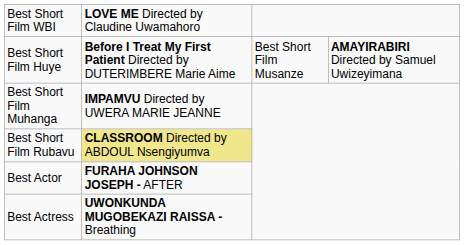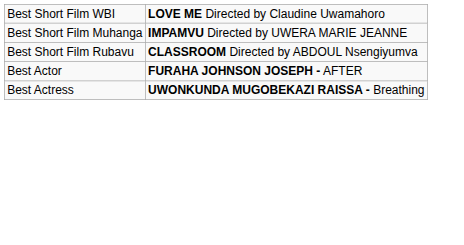- row: Best Short Film Huye | Before I Treat My First Patient Directed by DUTERIMBERE Marie Aime | Best Short Film Musanze | AMAYIRABIRI Directed by Samuel Uwizeyimana
Best Short Film Rubavu | column 2: khaki background -> no background
